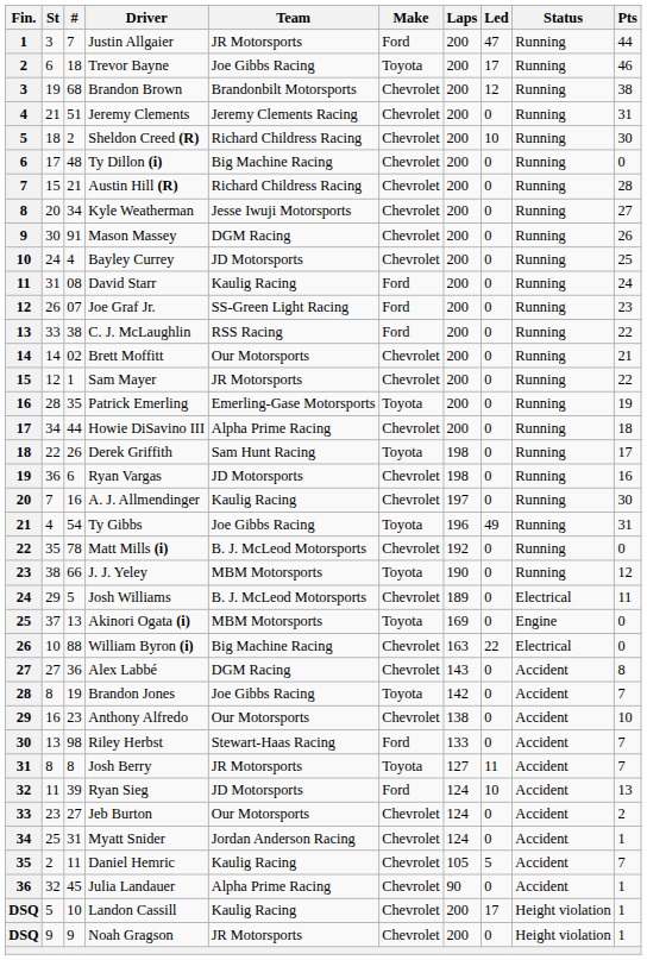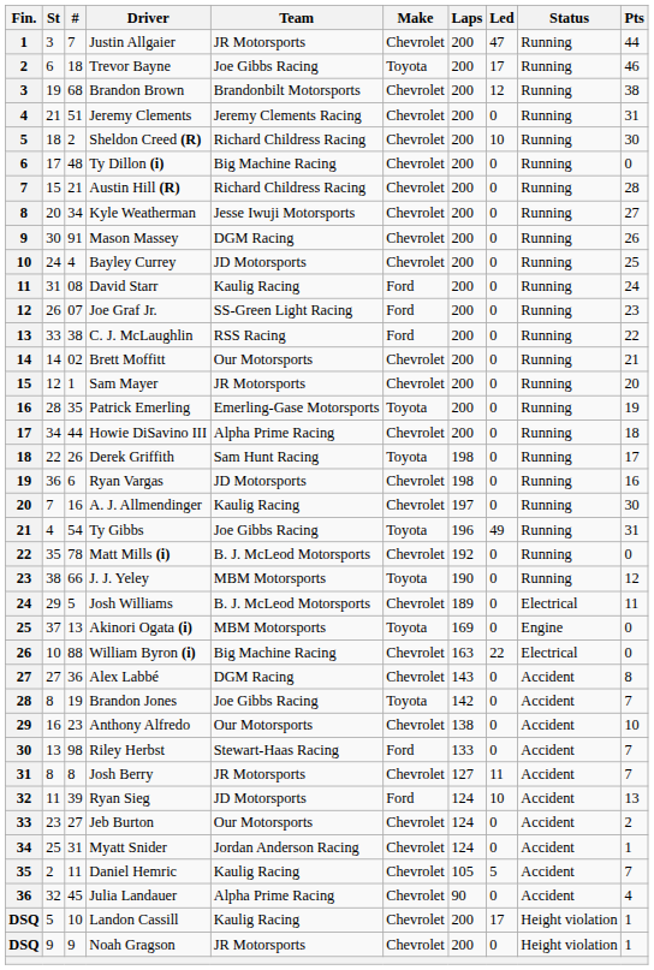Justin Allgaier | Make: Ford -> Chevrolet
Sam Mayer | Pts: 22 -> 20
Josh Berry | Make: Toyota -> Chevrolet
Julia Landauer | Pts: 1 -> 4
